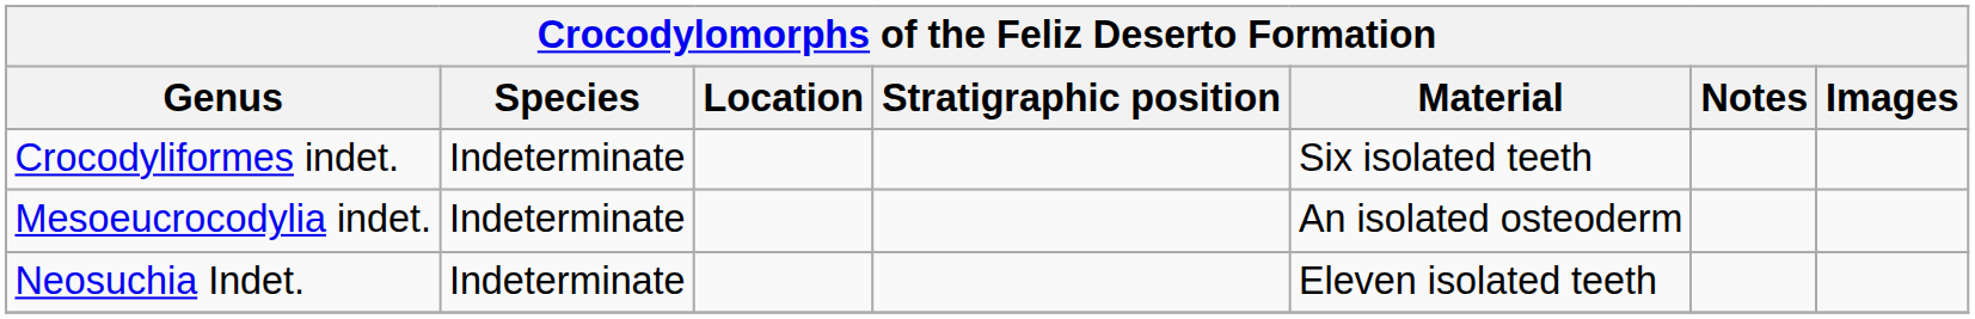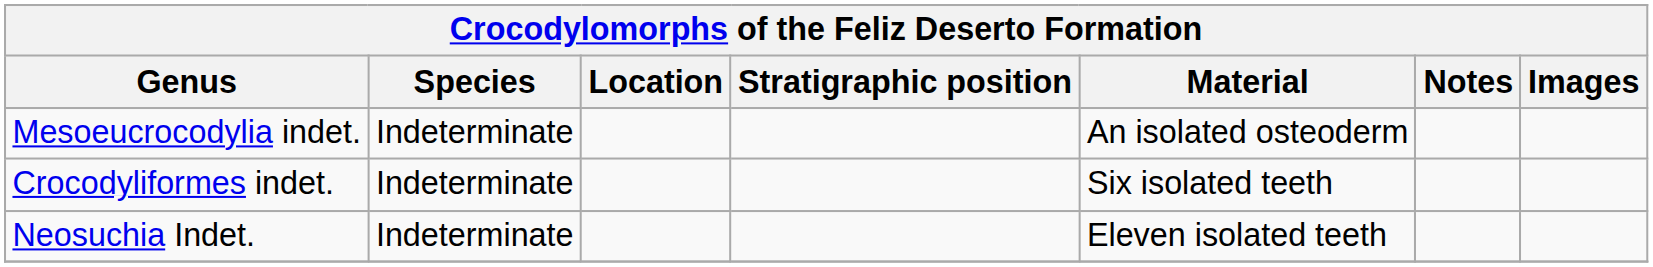rows swapped: Crocodyliformes indet. <-> Mesoeucrocodylia indet.
